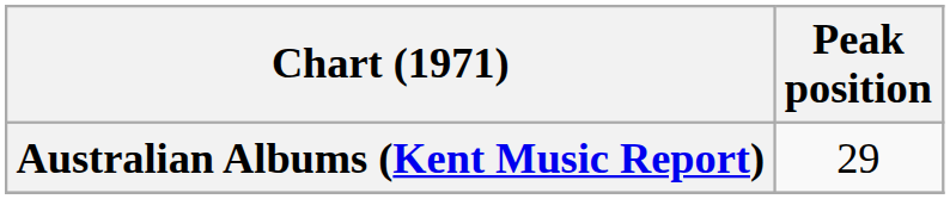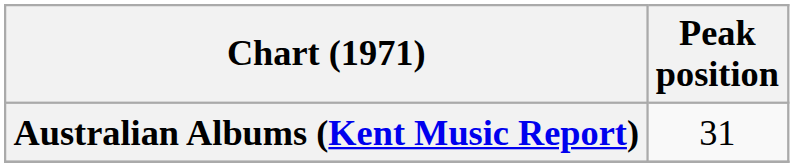Australian Albums (Kent Music Report) | Peak position: 29 -> 31
